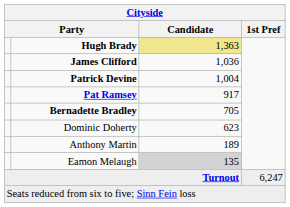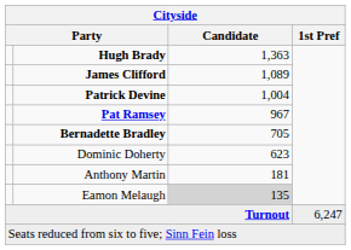Hugh Brady | Candidate: khaki background -> no background
James Clifford | Candidate: 1,036 -> 1,089
Pat Ramsey | Candidate: 917 -> 967
Anthony Martin | Candidate: 189 -> 181
